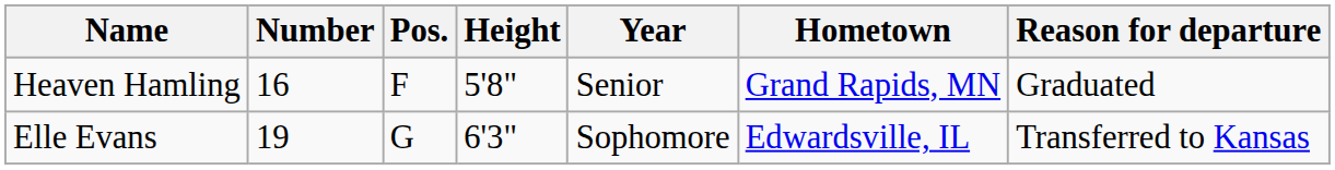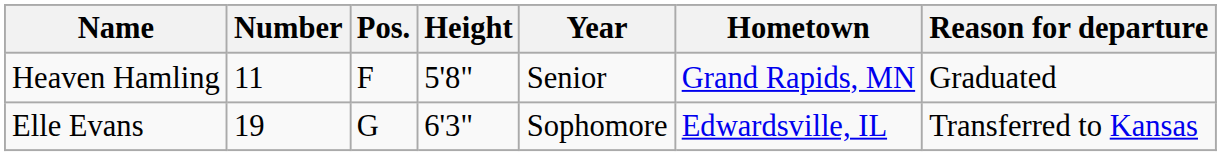Heaven Hamling | Number: 16 -> 11
